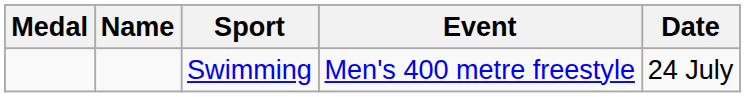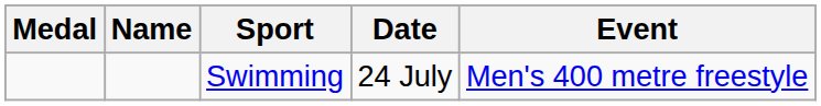columns swapped: Event <-> Date
